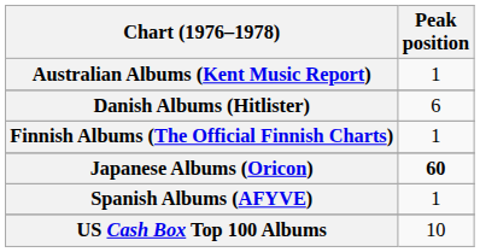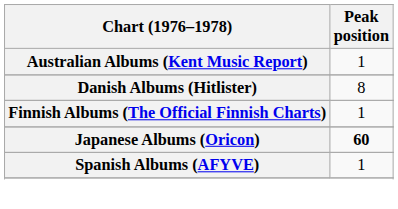Danish Albums (Hitlister) | Peak position: 6 -> 8
- row: US Cash Box Top 100 Albums | 10
